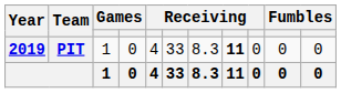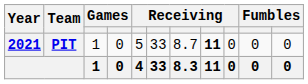PIT | Year: 2019 -> 2021
PIT | column 5: 4 -> 5
PIT | column 7: 8.3 -> 8.7
